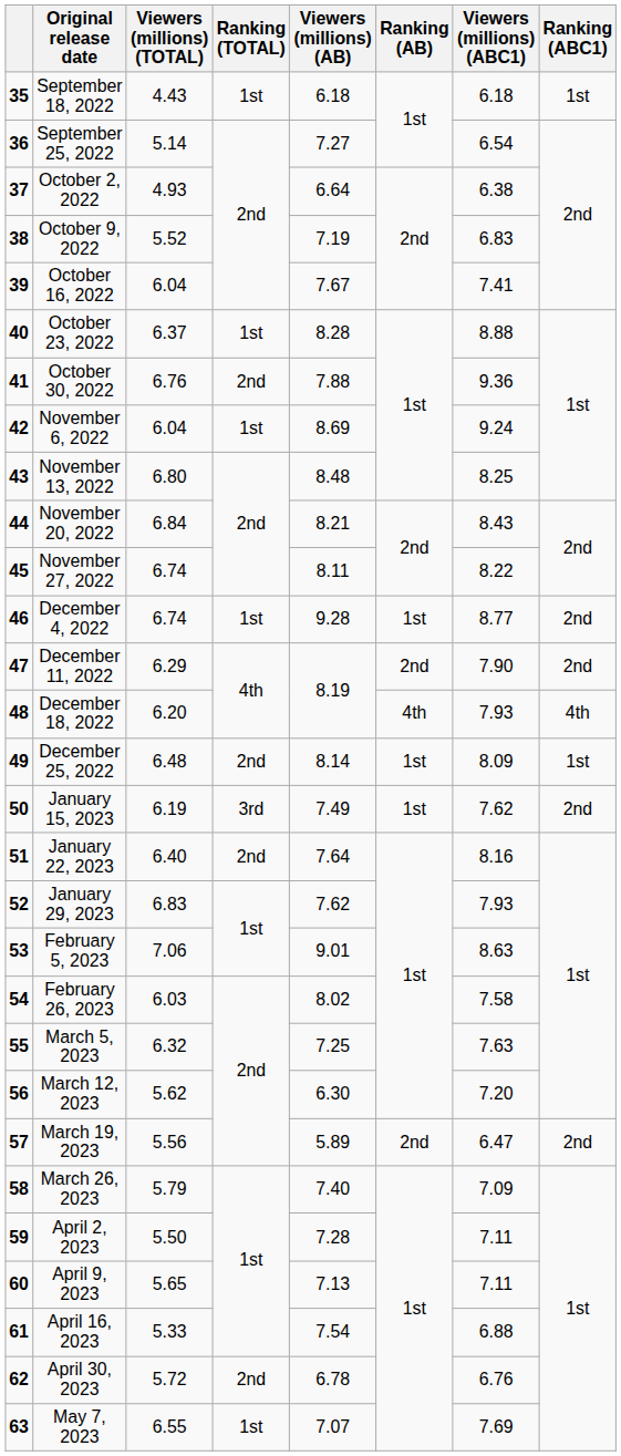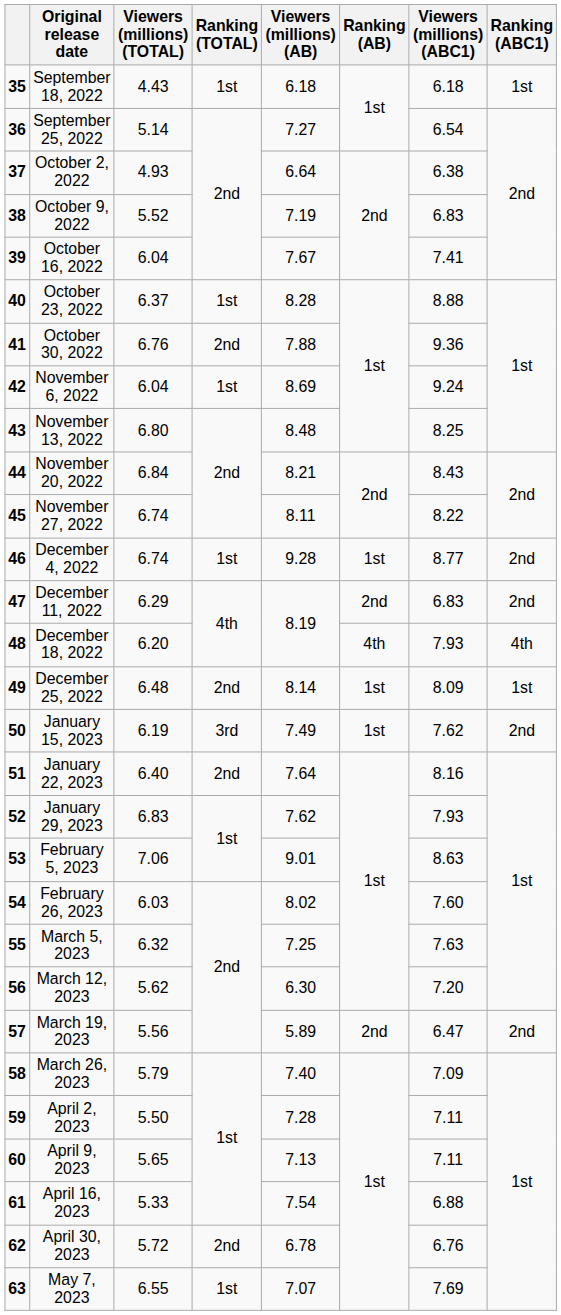December 11, 2022 | Viewers (millions) (ABC1): 7.90 -> 6.83
February 26, 2023 | Viewers (millions) (ABC1): 7.58 -> 7.60
